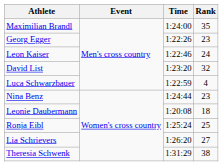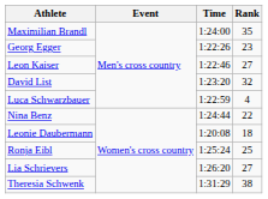Leon Kaiser | Rank: 24 -> 27
Nina Benz | Rank: 23 -> 22
